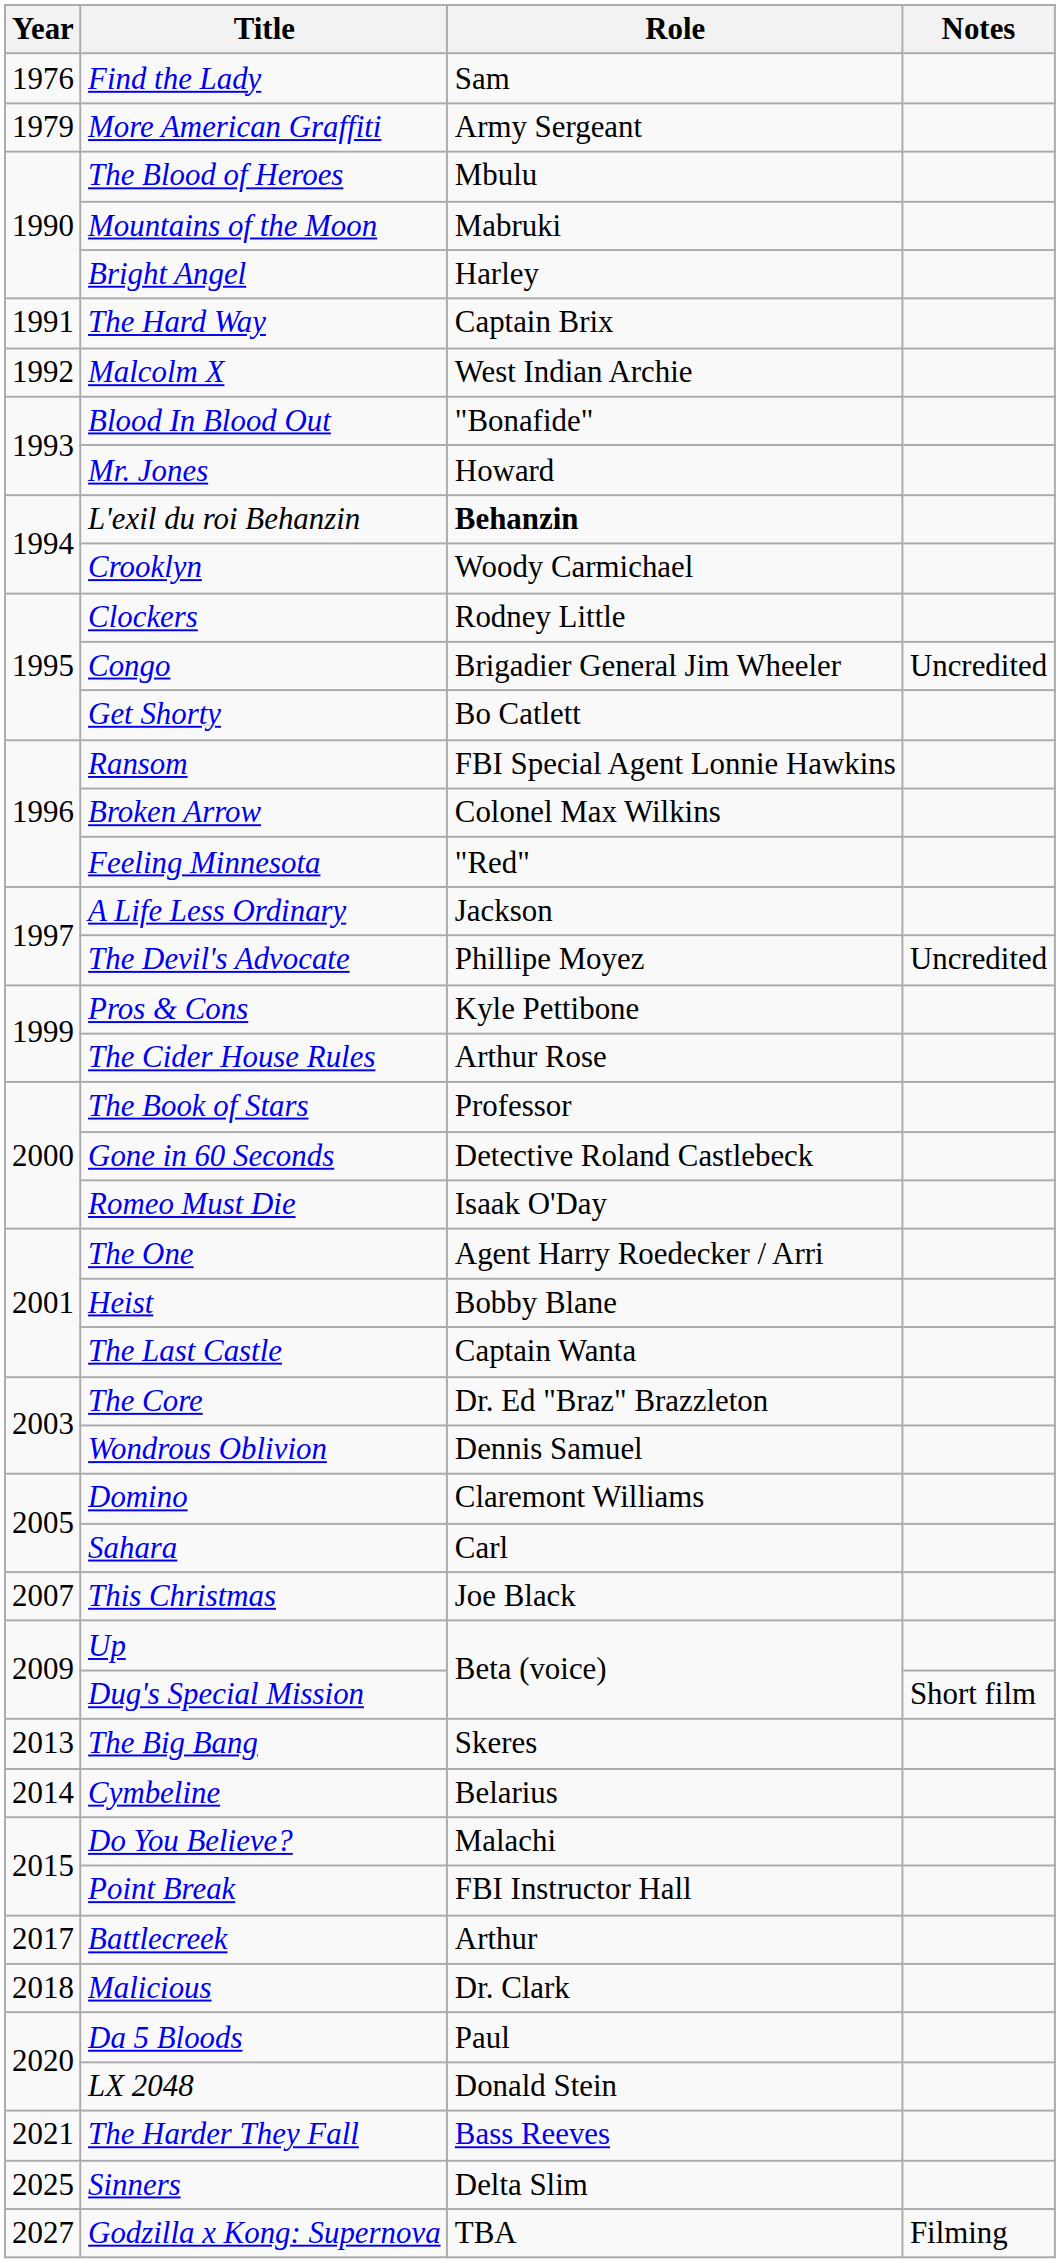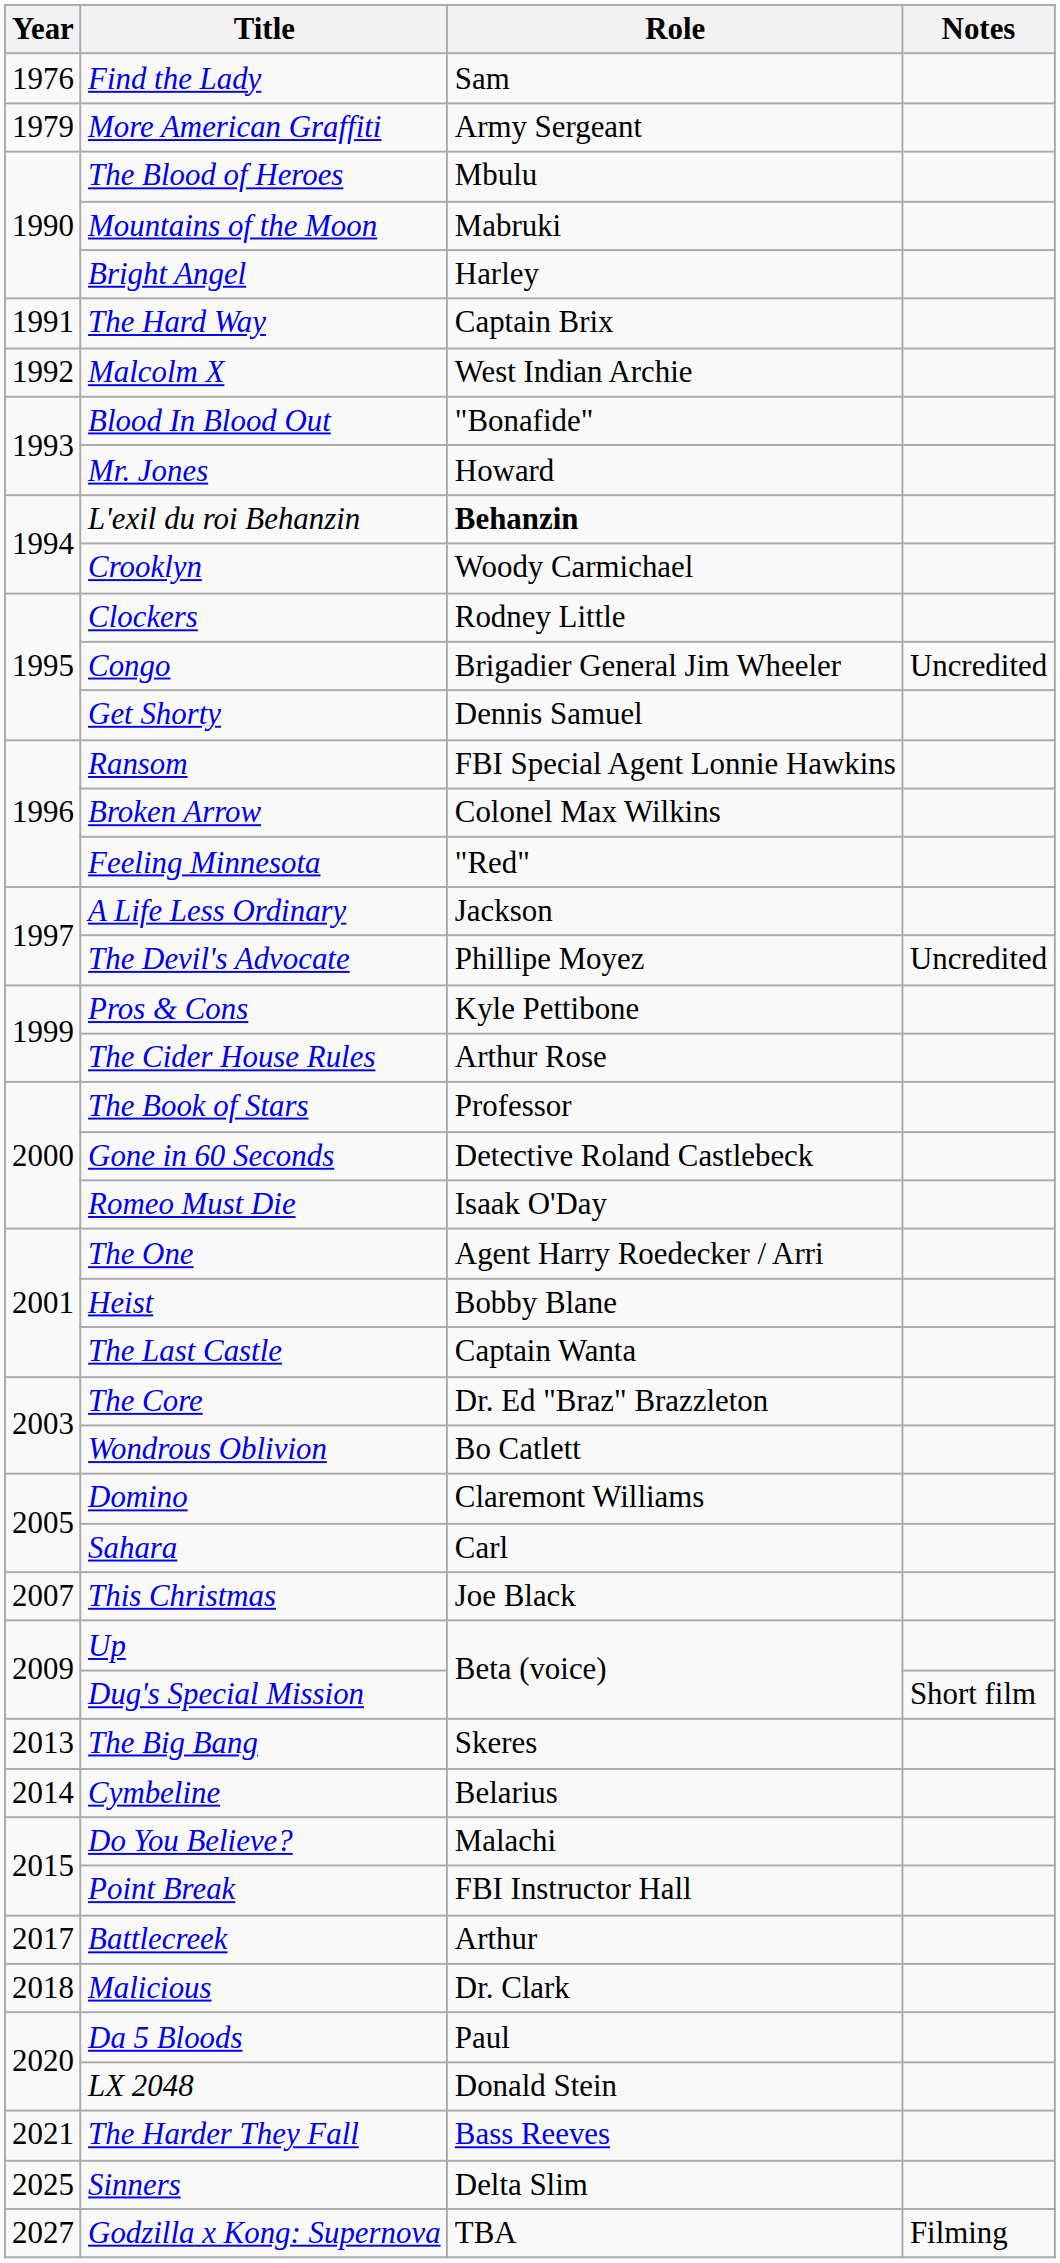Get Shorty | Role: Bo Catlett -> Dennis Samuel
Wondrous Oblivion | Role: Dennis Samuel -> Bo Catlett
